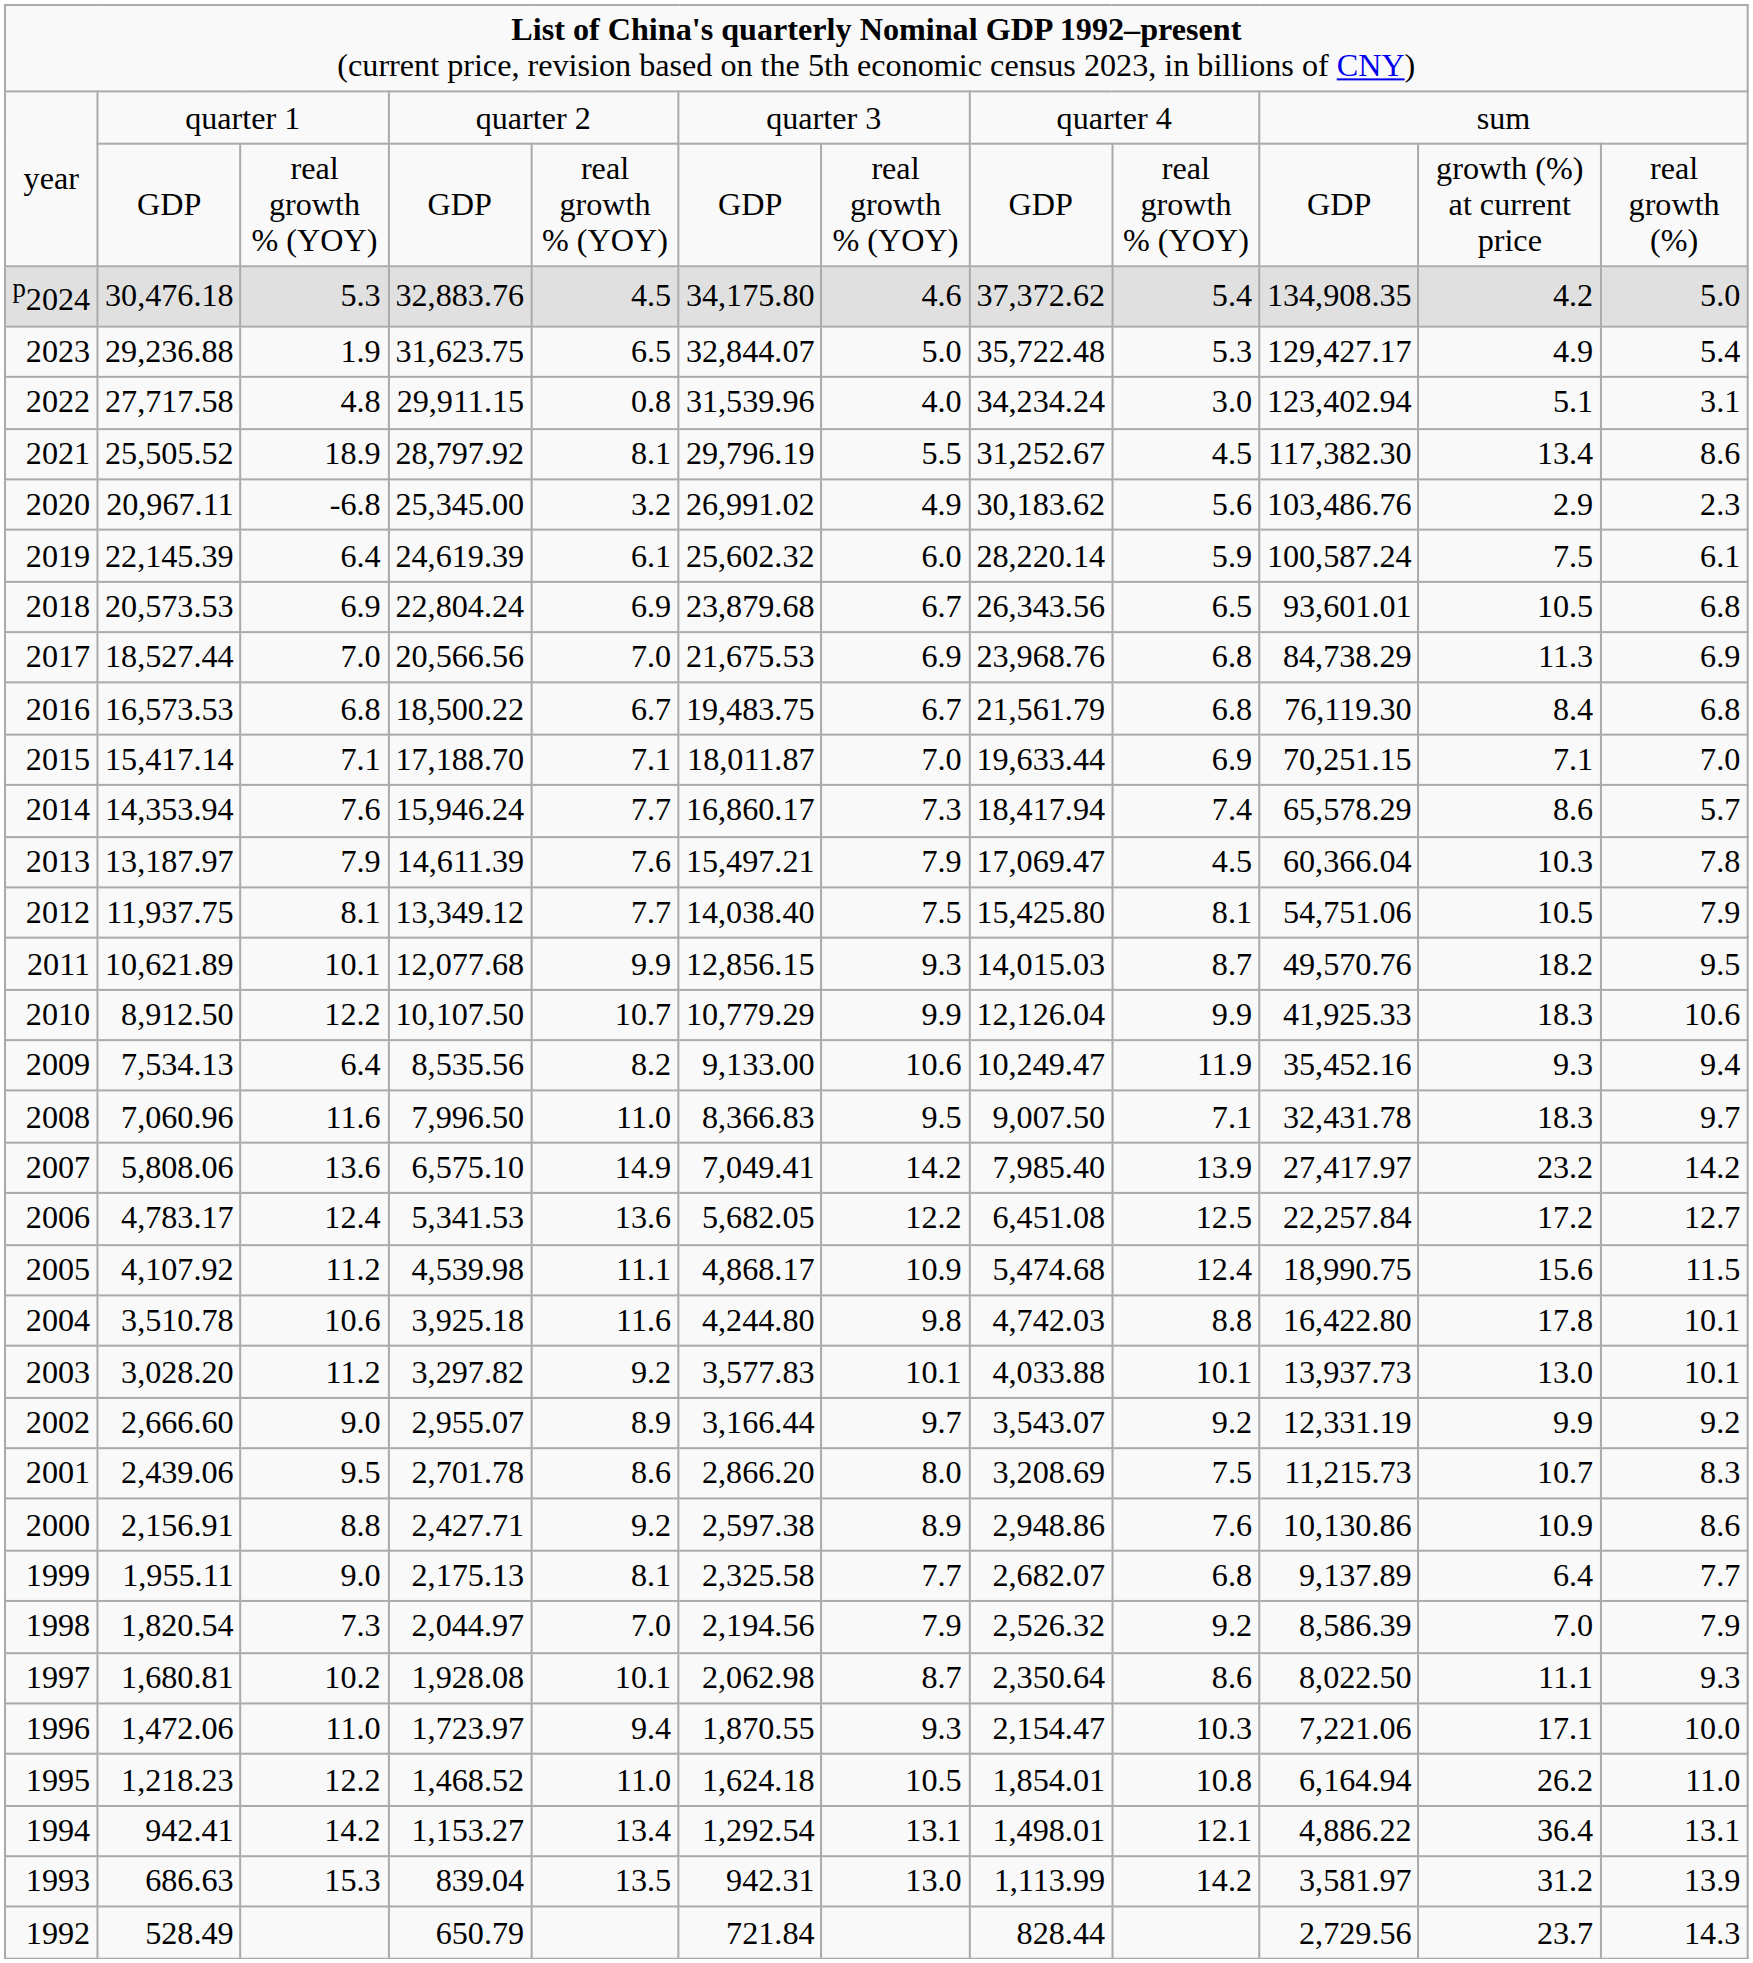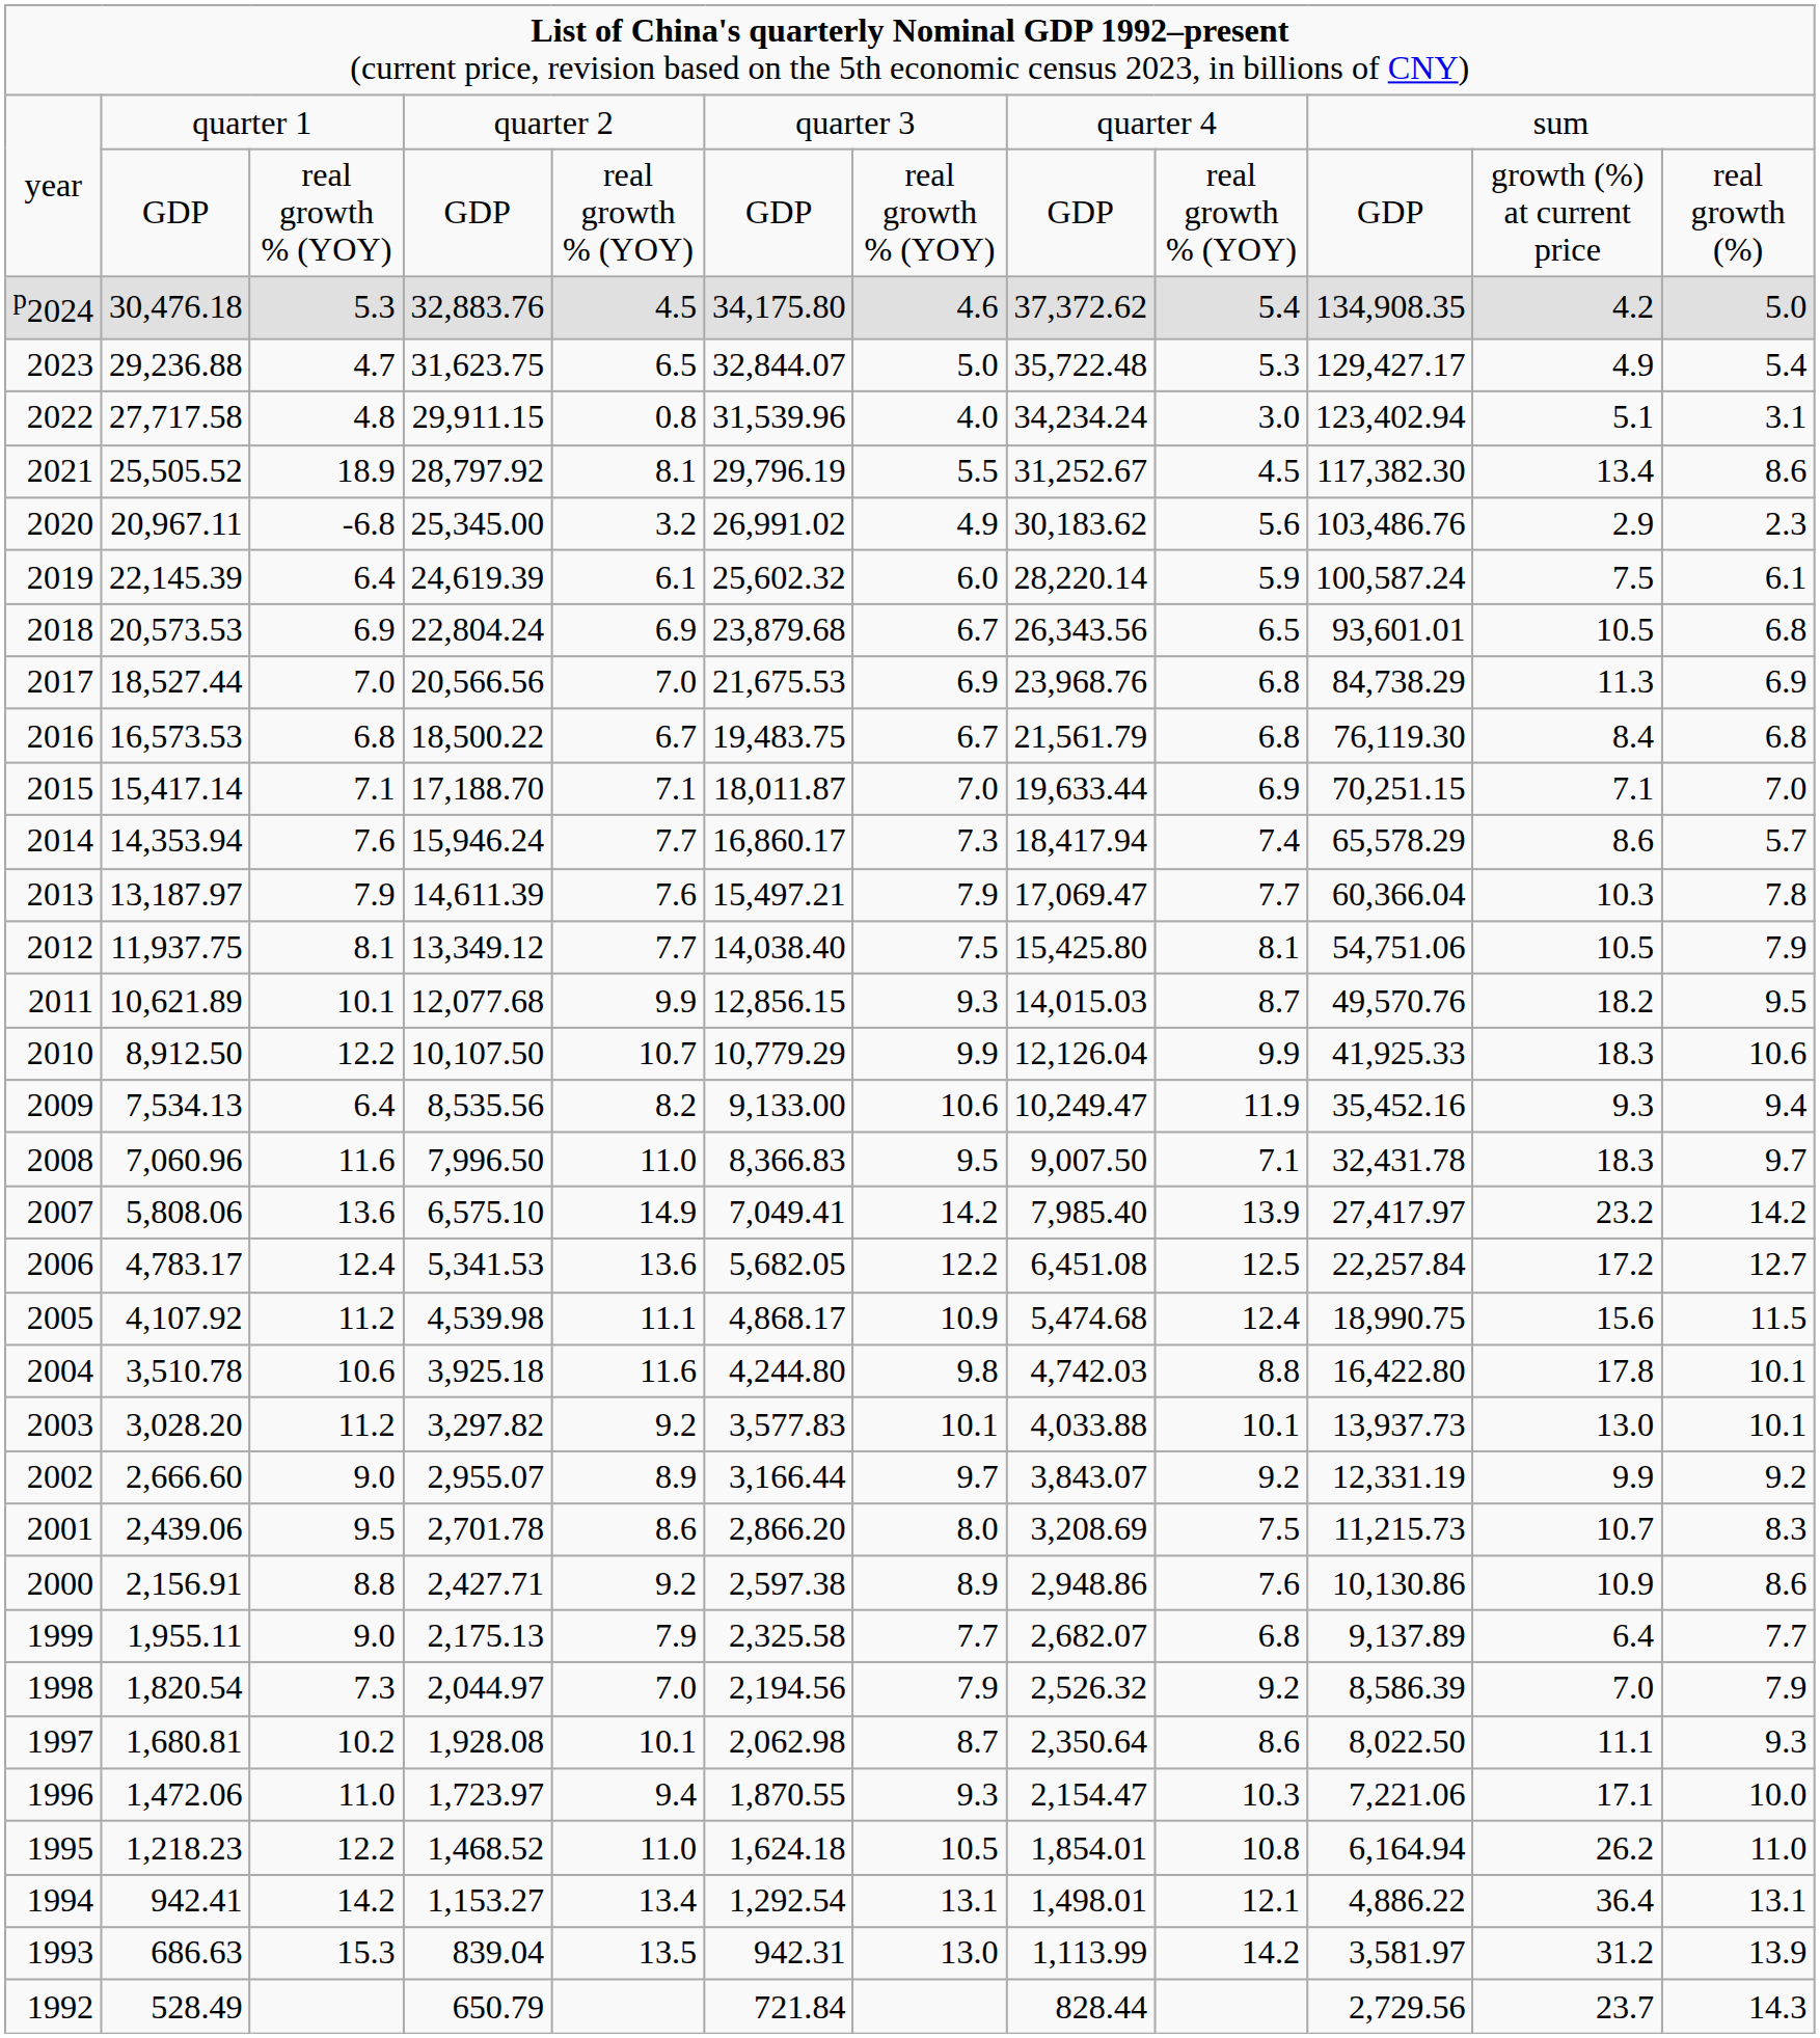29,236.88 | column 3: 1.9 -> 4.7
13,187.97 | column 9: 4.5 -> 7.7
2,666.60 | column 8: 3,543.07 -> 3,843.07
1,955.11 | column 5: 8.1 -> 7.9
